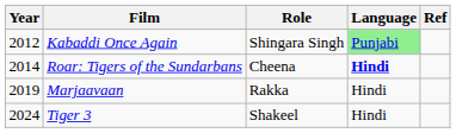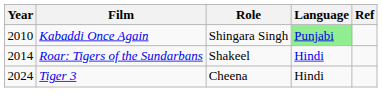Kabaddi Once Again | Year: 2012 -> 2010
Roar: Tigers of the Sundarbans | Role: Cheena -> Shakeel
Roar: Tigers of the Sundarbans | Language: bold -> normal
- row: 2019 | Marjaavaan | Rakka | Hindi
Tiger 3 | Role: Shakeel -> Cheena
